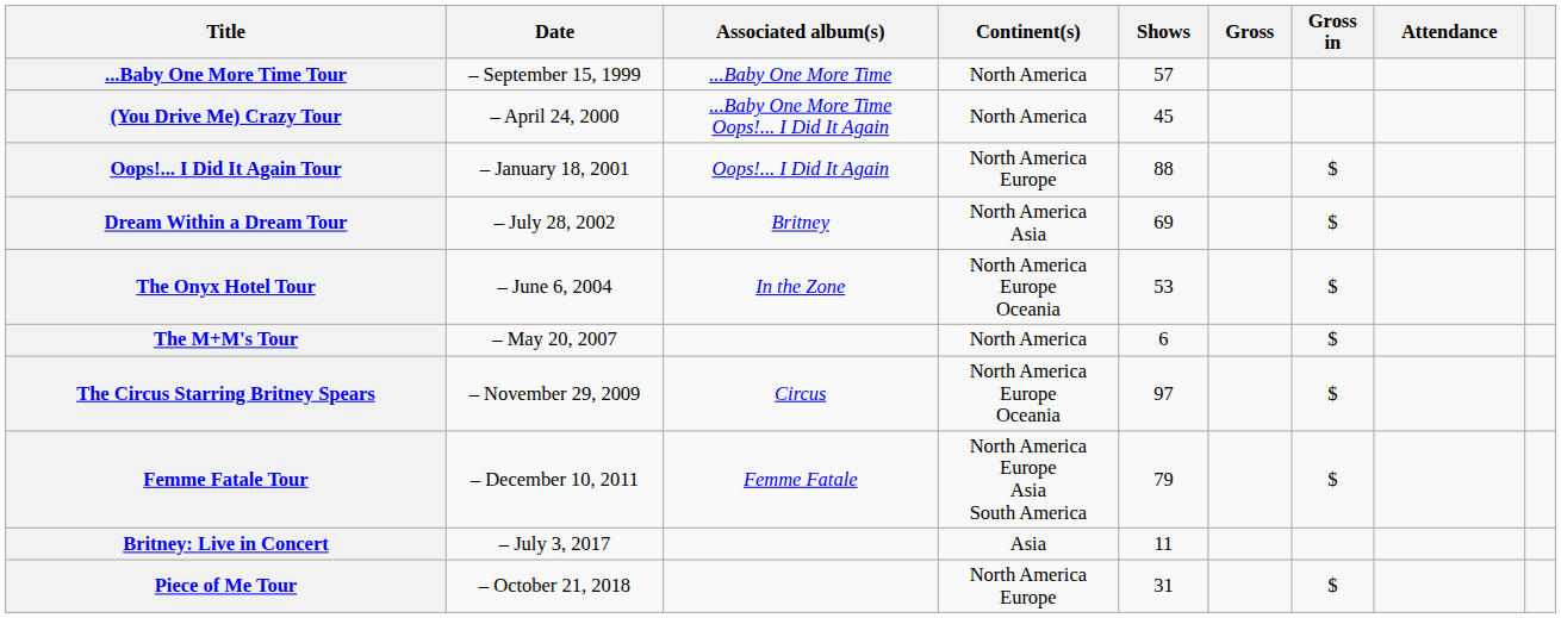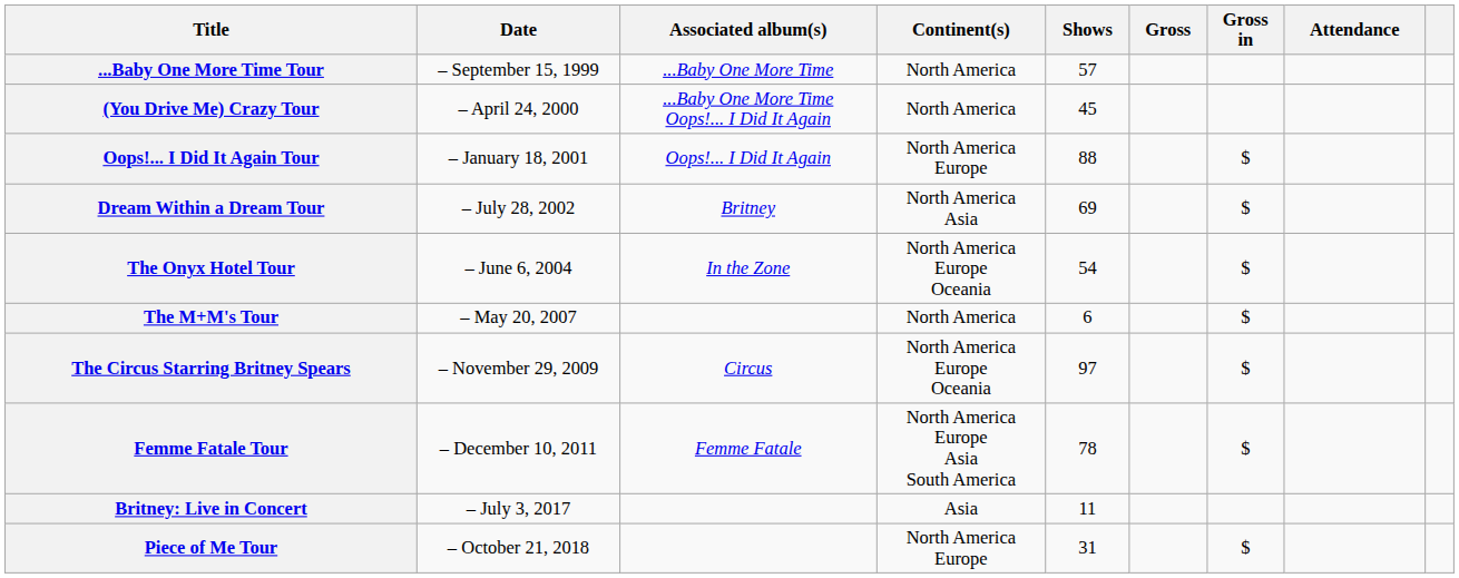The Onyx Hotel Tour | Shows: 53 -> 54
Femme Fatale Tour | Shows: 79 -> 78
